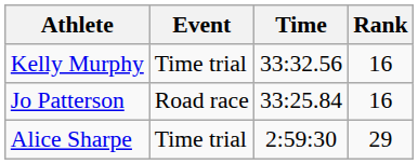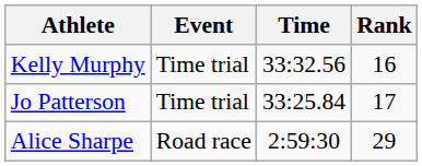Jo Patterson | Event: Road race -> Time trial
Jo Patterson | Rank: 16 -> 17
Alice Sharpe | Event: Time trial -> Road race
